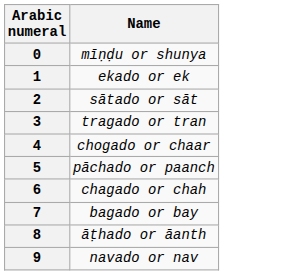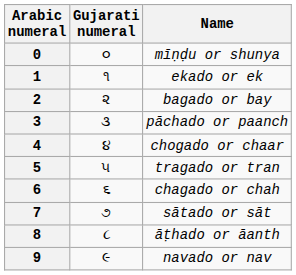+ column: Gujarati numeral | ૦ | ૧ | ૨ | ૩ | ૪ | ૫ | ૬ | ૭ | ૮ | ૯
2 | Name: sātado or sāt -> bagado or bay
3 | Name: tragado or tran -> pāchado or paanch
5 | Name: pāchado or paanch -> tragado or tran
7 | Name: bagado or bay -> sātado or sāt
